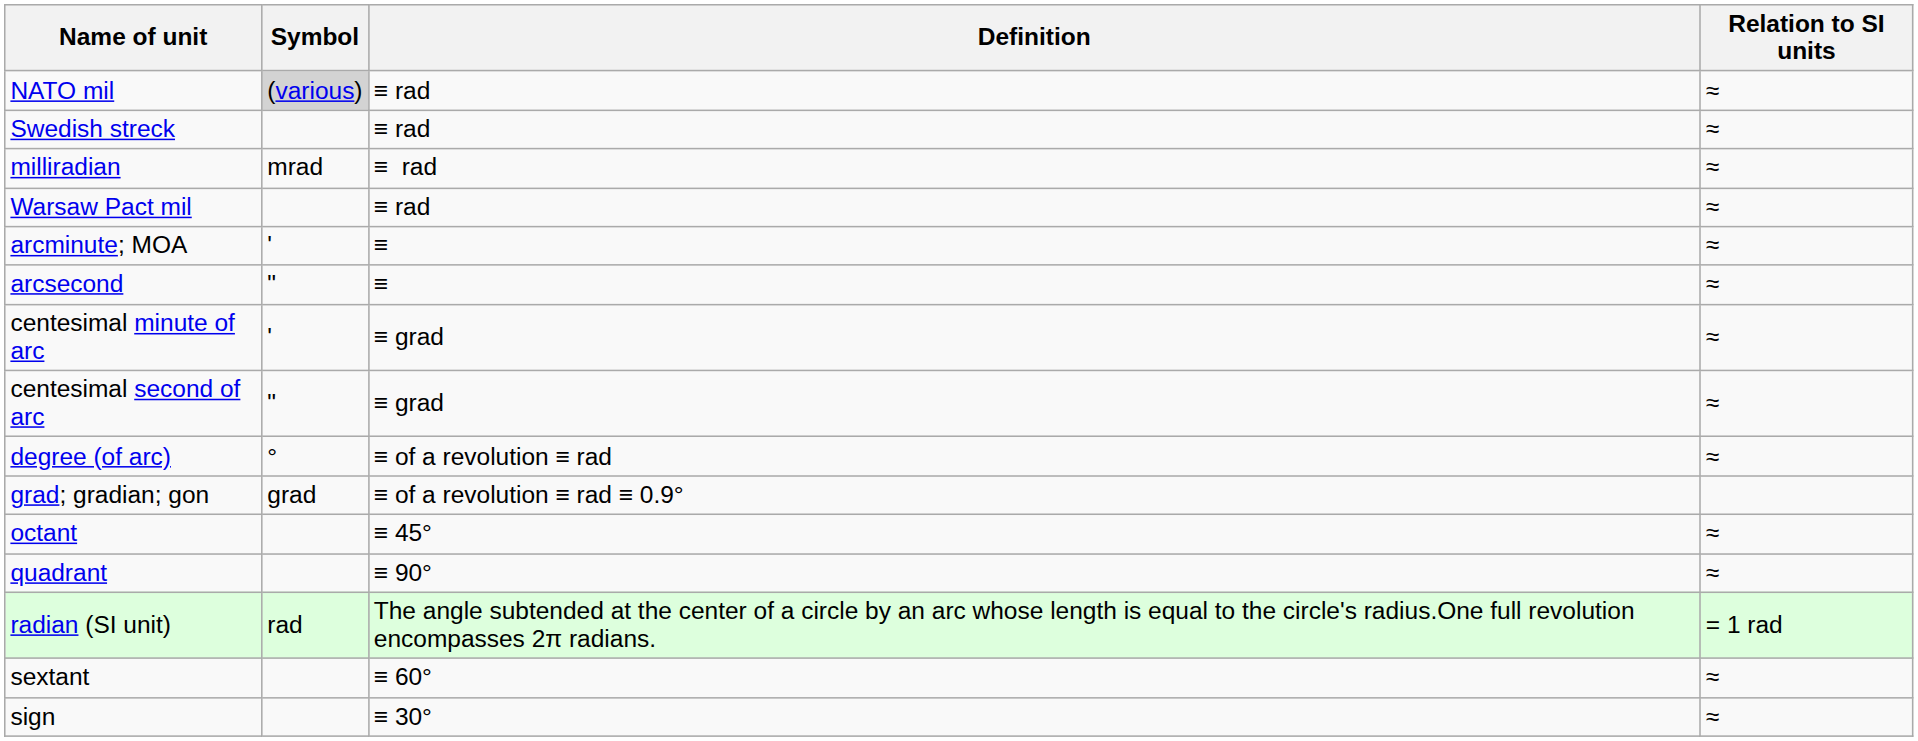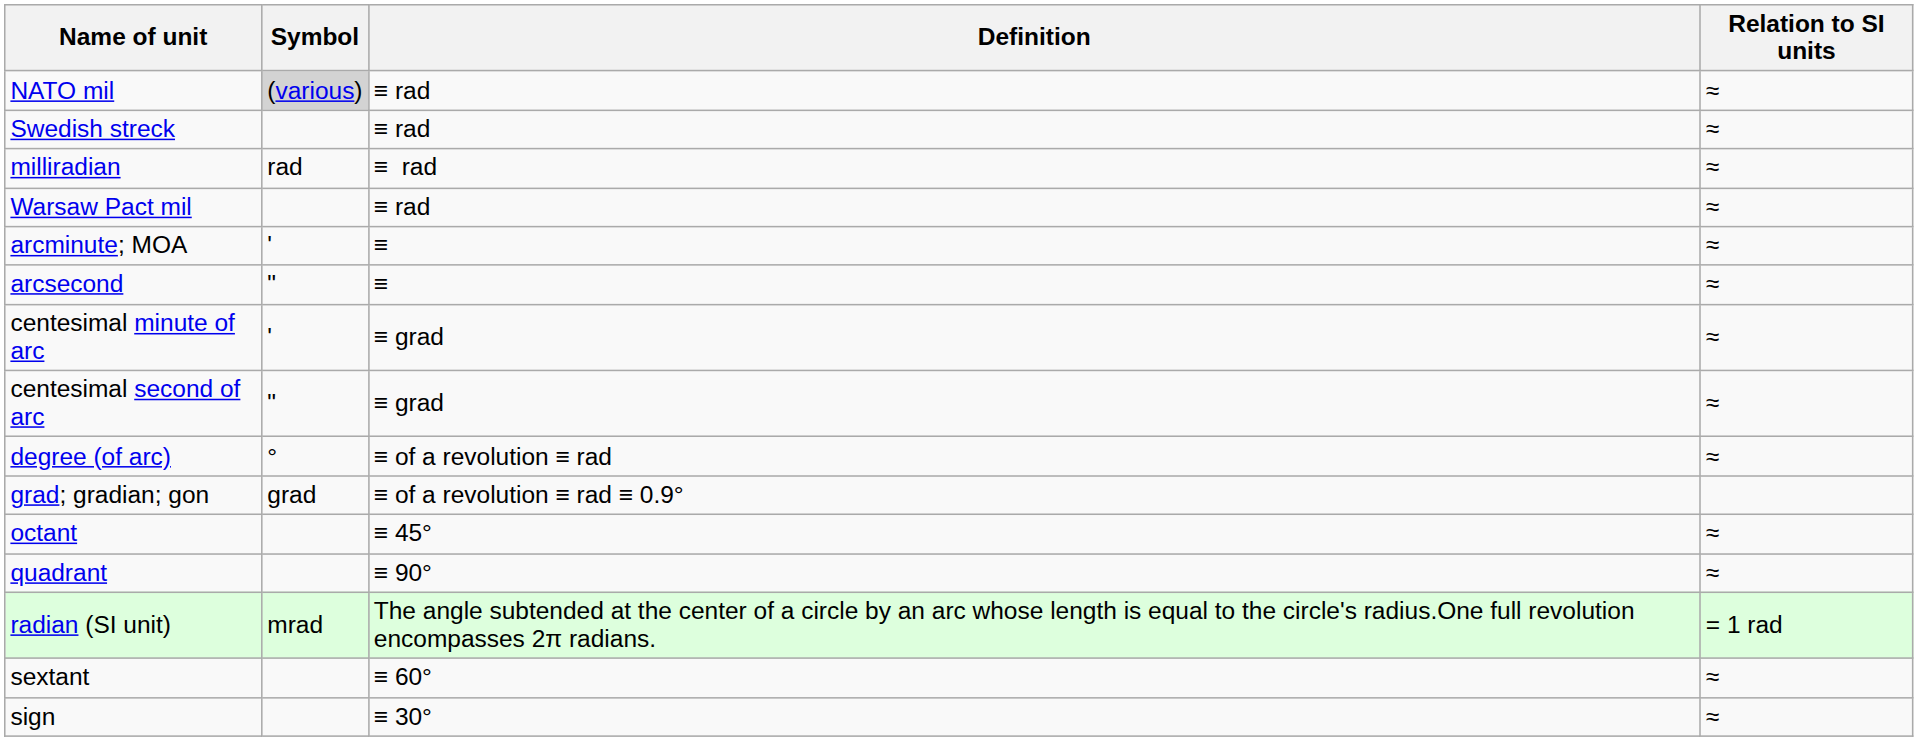milliradian | Symbol: mrad -> rad
radian (SI unit) | Symbol: rad -> mrad
